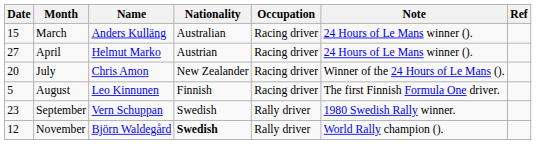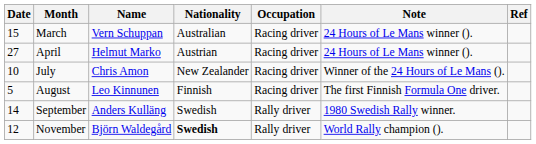March | Name: Anders Kulläng -> Vern Schuppan
July | Date: 20 -> 10
September | Date: 23 -> 14
September | Name: Vern Schuppan -> Anders Kulläng
